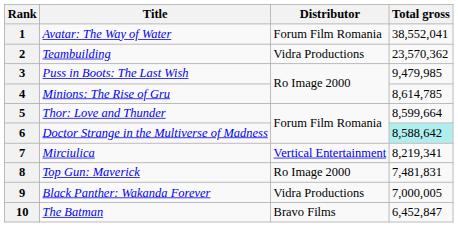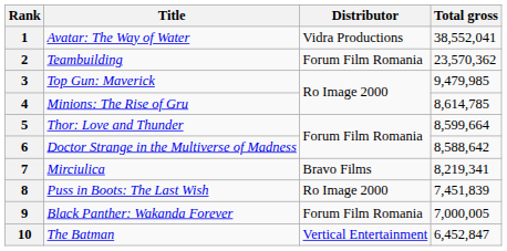1 | Distributor: Forum Film Romania -> Vidra Productions
2 | Distributor: Vidra Productions -> Forum Film Romania
3 | Title: Puss in Boots: The Last Wish -> Top Gun: Maverick
6 | Total gross: paleturquoise background -> no background
7 | Distributor: Vertical Entertainment -> Bravo Films
8 | Title: Top Gun: Maverick -> Puss in Boots: The Last Wish
8 | Total gross: 7,481,831 -> 7,451,839
9 | Distributor: Vidra Productions -> Forum Film Romania
10 | Distributor: Bravo Films -> Vertical Entertainment
